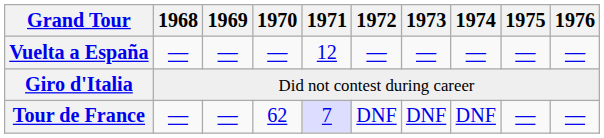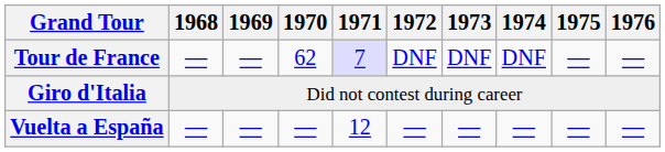rows swapped: Vuelta a España <-> Tour de France
